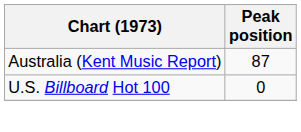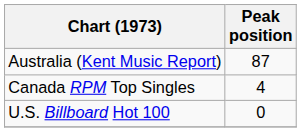+ row: Canada RPM Top Singles | 4
